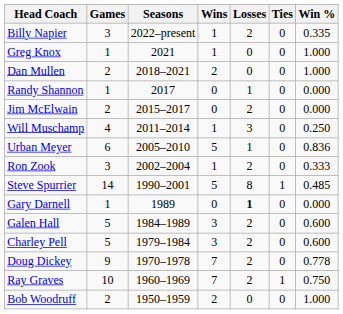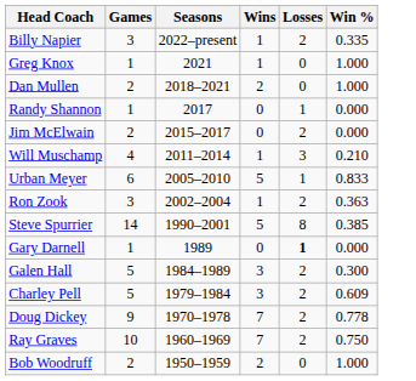- column: Ties | 0 | 0 | 0 | 0 | 0 | 0 | 0 | 0 | 1 | 0 | 0 | 0 | 0 | 1 | 0
Will Muschamp | Win %: 0.250 -> 0.210
Urban Meyer | Win %: 0.836 -> 0.833
Ron Zook | Win %: 0.333 -> 0.363
Steve Spurrier | Win %: 0.485 -> 0.385
Galen Hall | Win %: 0.600 -> 0.300
Charley Pell | Win %: 0.600 -> 0.609
